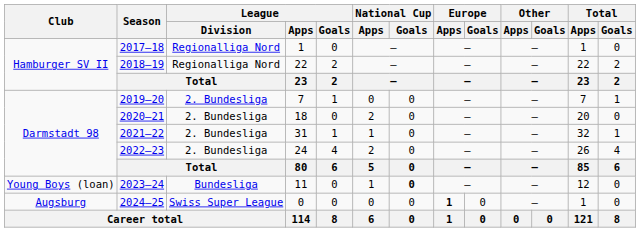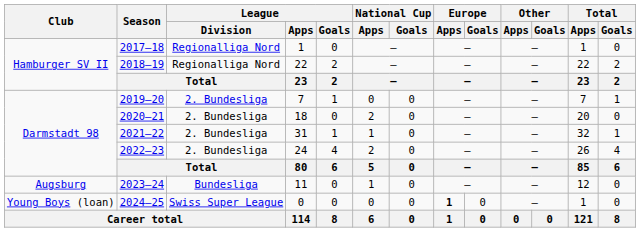2023–24 | Club: Young Boys (loan) -> Augsburg
2023–24 | National Cup / Goals: bold -> normal
2024–25 | Club: Augsburg -> Young Boys (loan)
